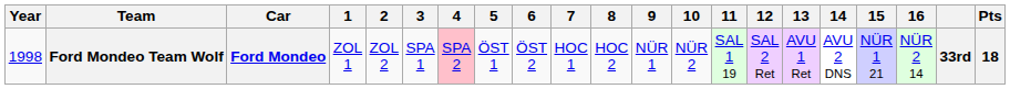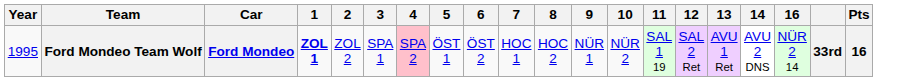- column: 15 | NÜR 1 21
Ford Mondeo Team Wolf | Year: 1998 -> 1995
Ford Mondeo Team Wolf | 1: normal -> bold
Ford Mondeo Team Wolf | Pts: 18 -> 16
